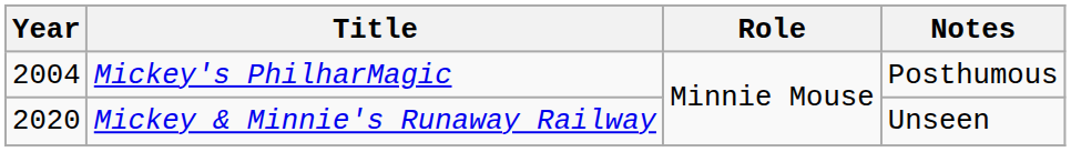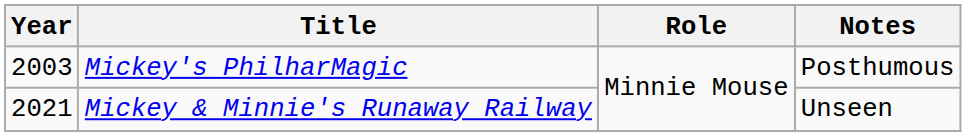Mickey's PhilharMagic | Year: 2004 -> 2003
Mickey & Minnie's Runaway Railway | Year: 2020 -> 2021
